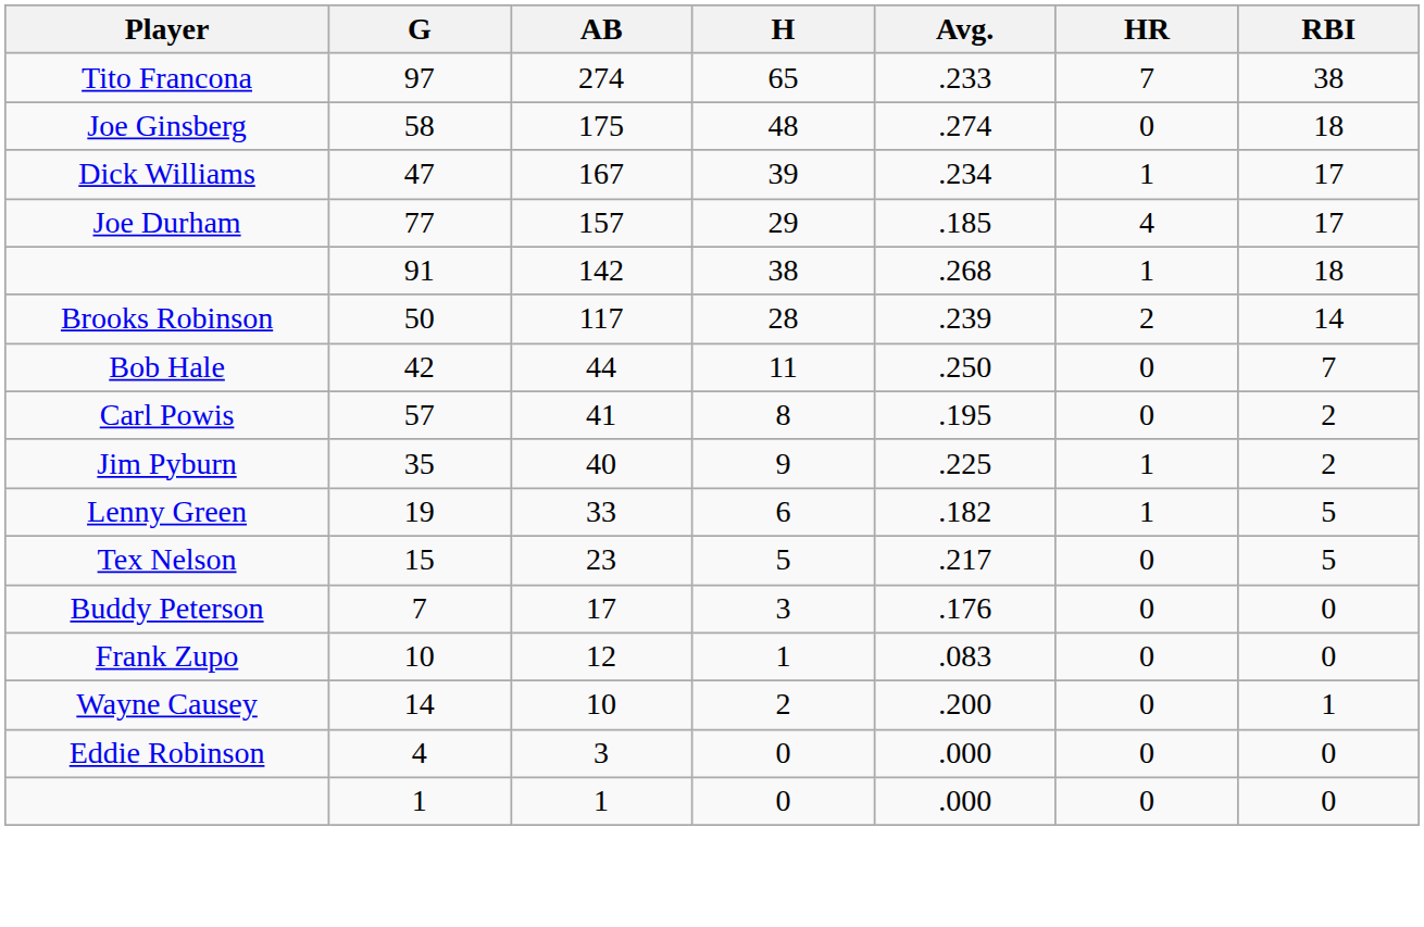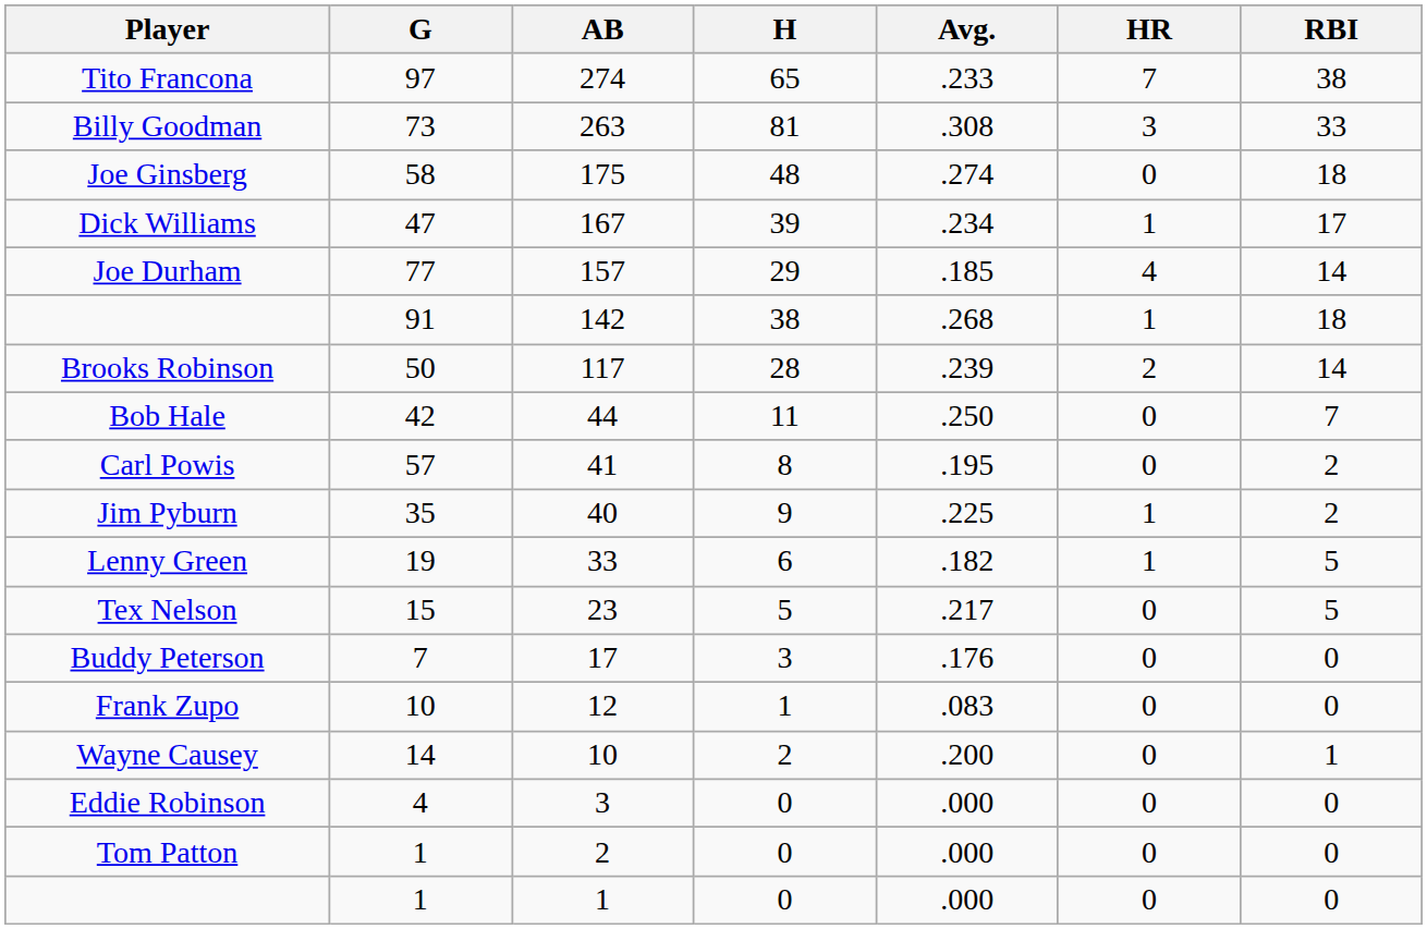+ row: Billy Goodman | 73 | 263 | 81 | .308 | 3 | 33
Joe Durham | RBI: 17 -> 14
+ row: Tom Patton | 1 | 2 | 0 | .000 | 0 | 0
